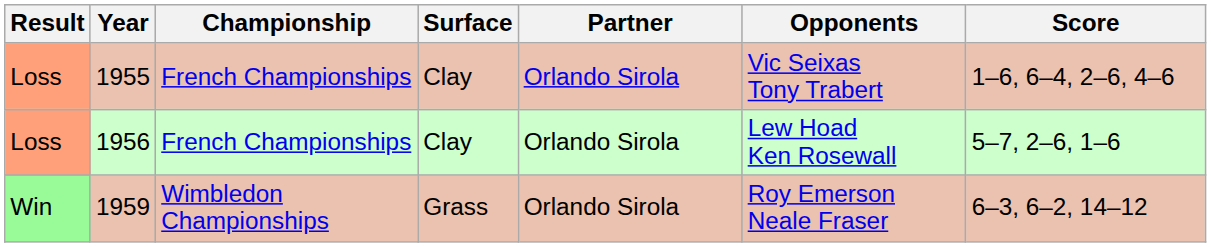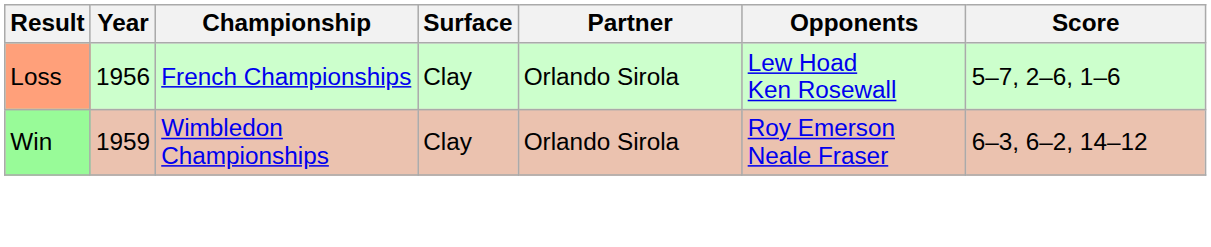- row: Loss | 1955 | French Championships | Clay | Orlando Sirola | Vic Seixas Tony Trabert | 1–6, 6–4, 2–6, 4–6
1959 | Surface: Grass -> Clay
